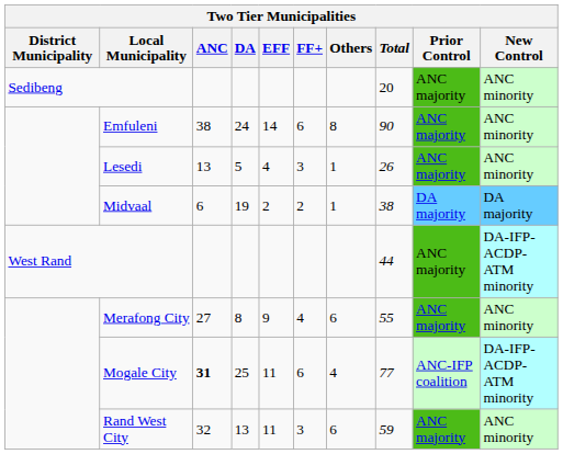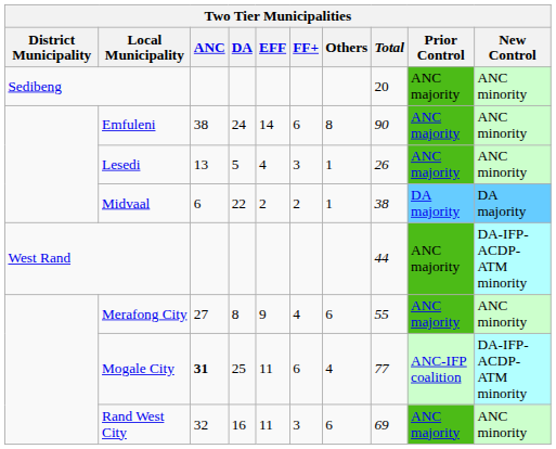Midvaal | DA: 19 -> 22
Rand West City | DA: 13 -> 16
Rand West City | Total: 59 -> 69
